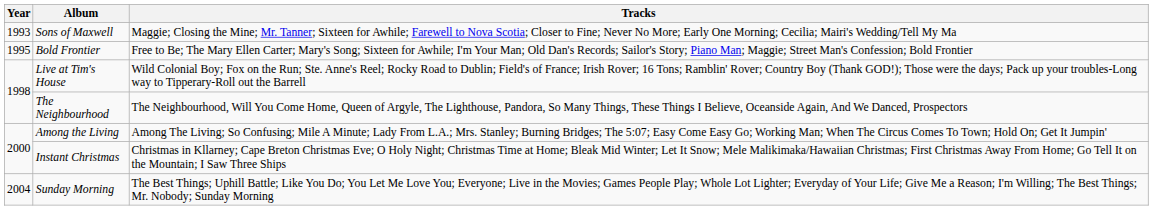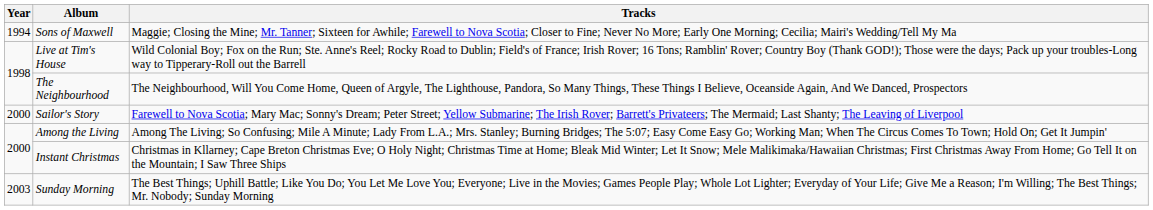Sons of Maxwell | Year: 1993 -> 1994
- row: 1995 | Bold Frontier | Free to Be; The Mary Ellen Carter; Mary's Song; Sixteen for Awhile; I'm Your Man; Old Dan's Records; Sailor's Story; Piano Man; Maggie; Street Man's Confession; Bold Frontier
+ row: 2000 | Sailor's Story | Farewell to Nova Scotia; Mary Mac; Sonny's Dream; Peter Street; Yellow Submarine; The Irish Rover; Barrett's Privateers; The Mermaid; Last Shanty; The Leaving of Liverpool
Sunday Morning | Year: 2004 -> 2003
